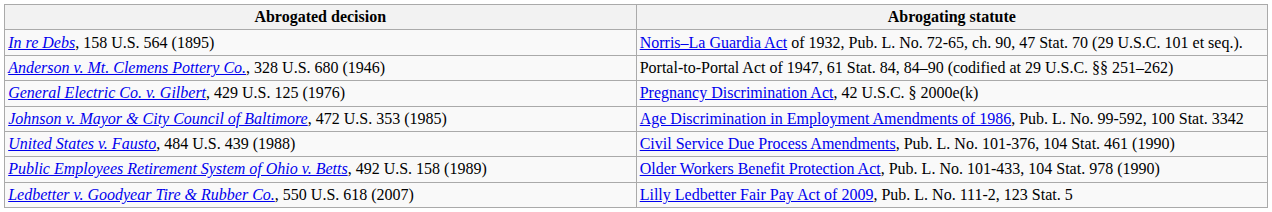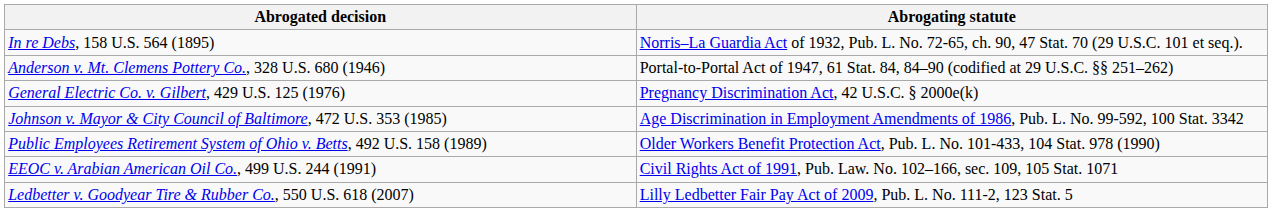- row: United States v. Fausto, 484 U.S. 439 (1988) | Civil Service Due Process Amendments, Pub. L. No. 101-376, 104 Stat. 461 (1990)
+ row: EEOC v. Arabian American Oil Co., 499 U.S. 244 (1991) | Civil Rights Act of 1991, Pub. Law. No. 102–166, sec. 109, 105 Stat. 1071
